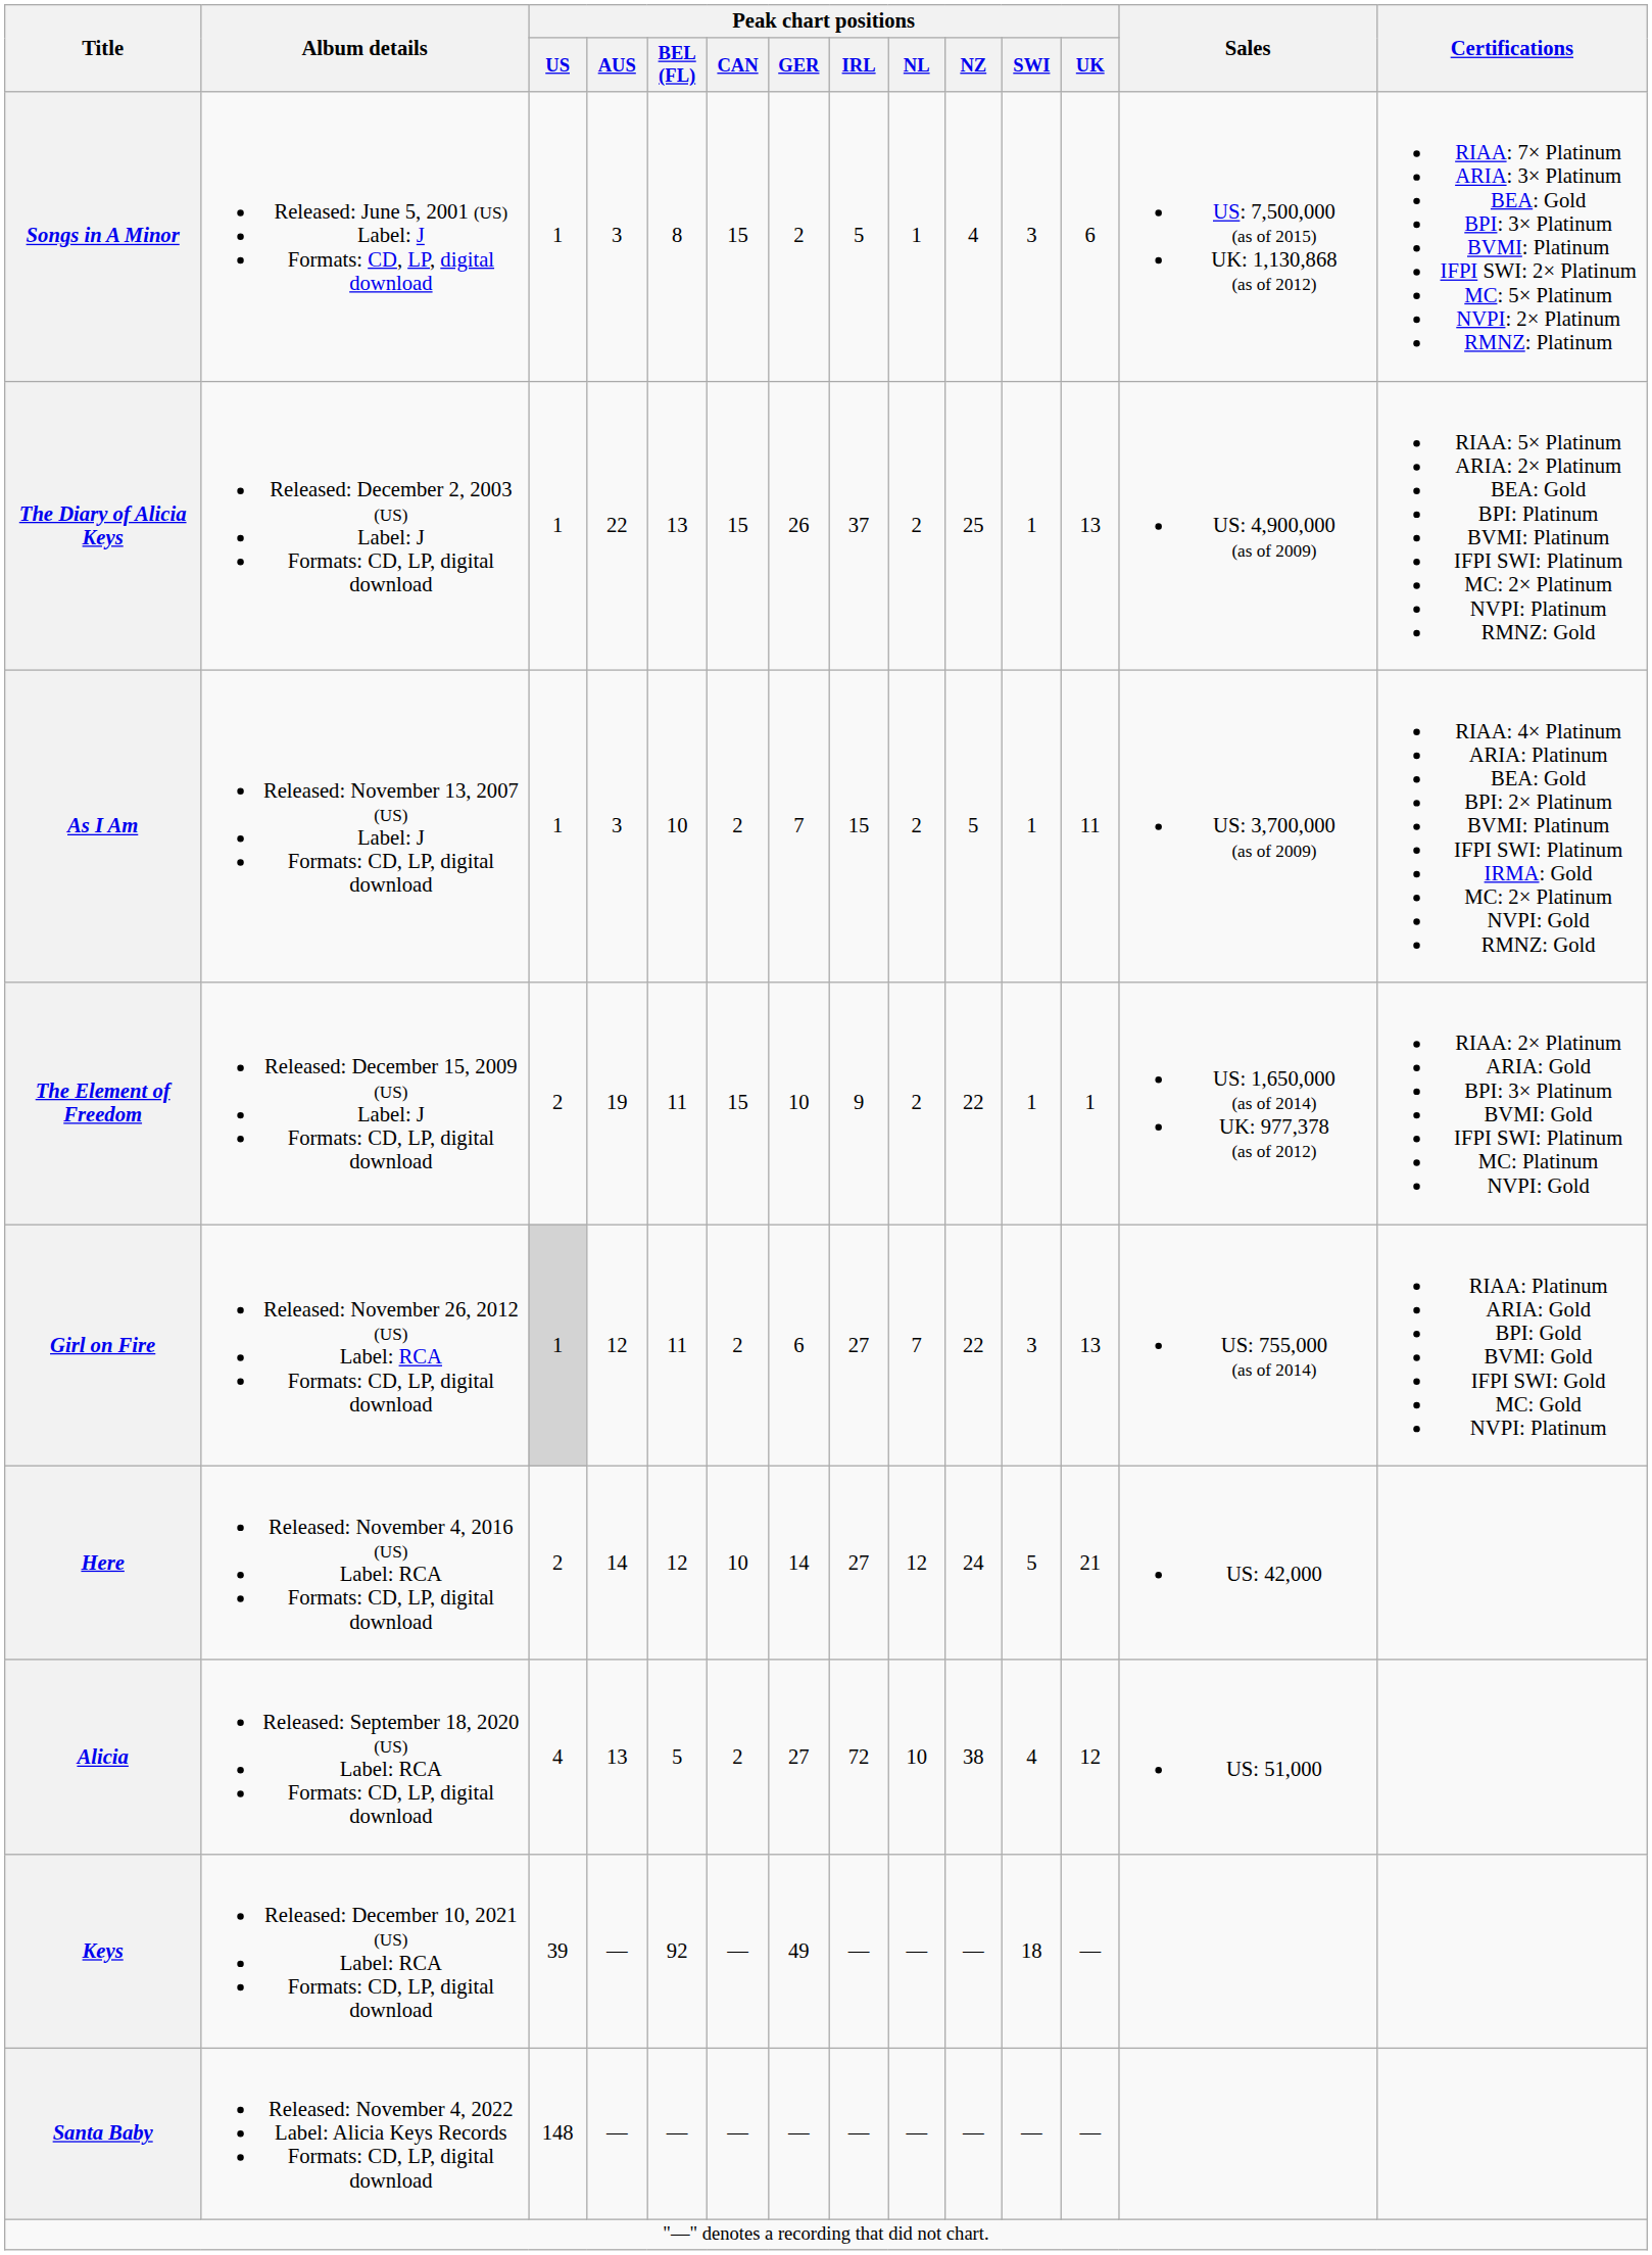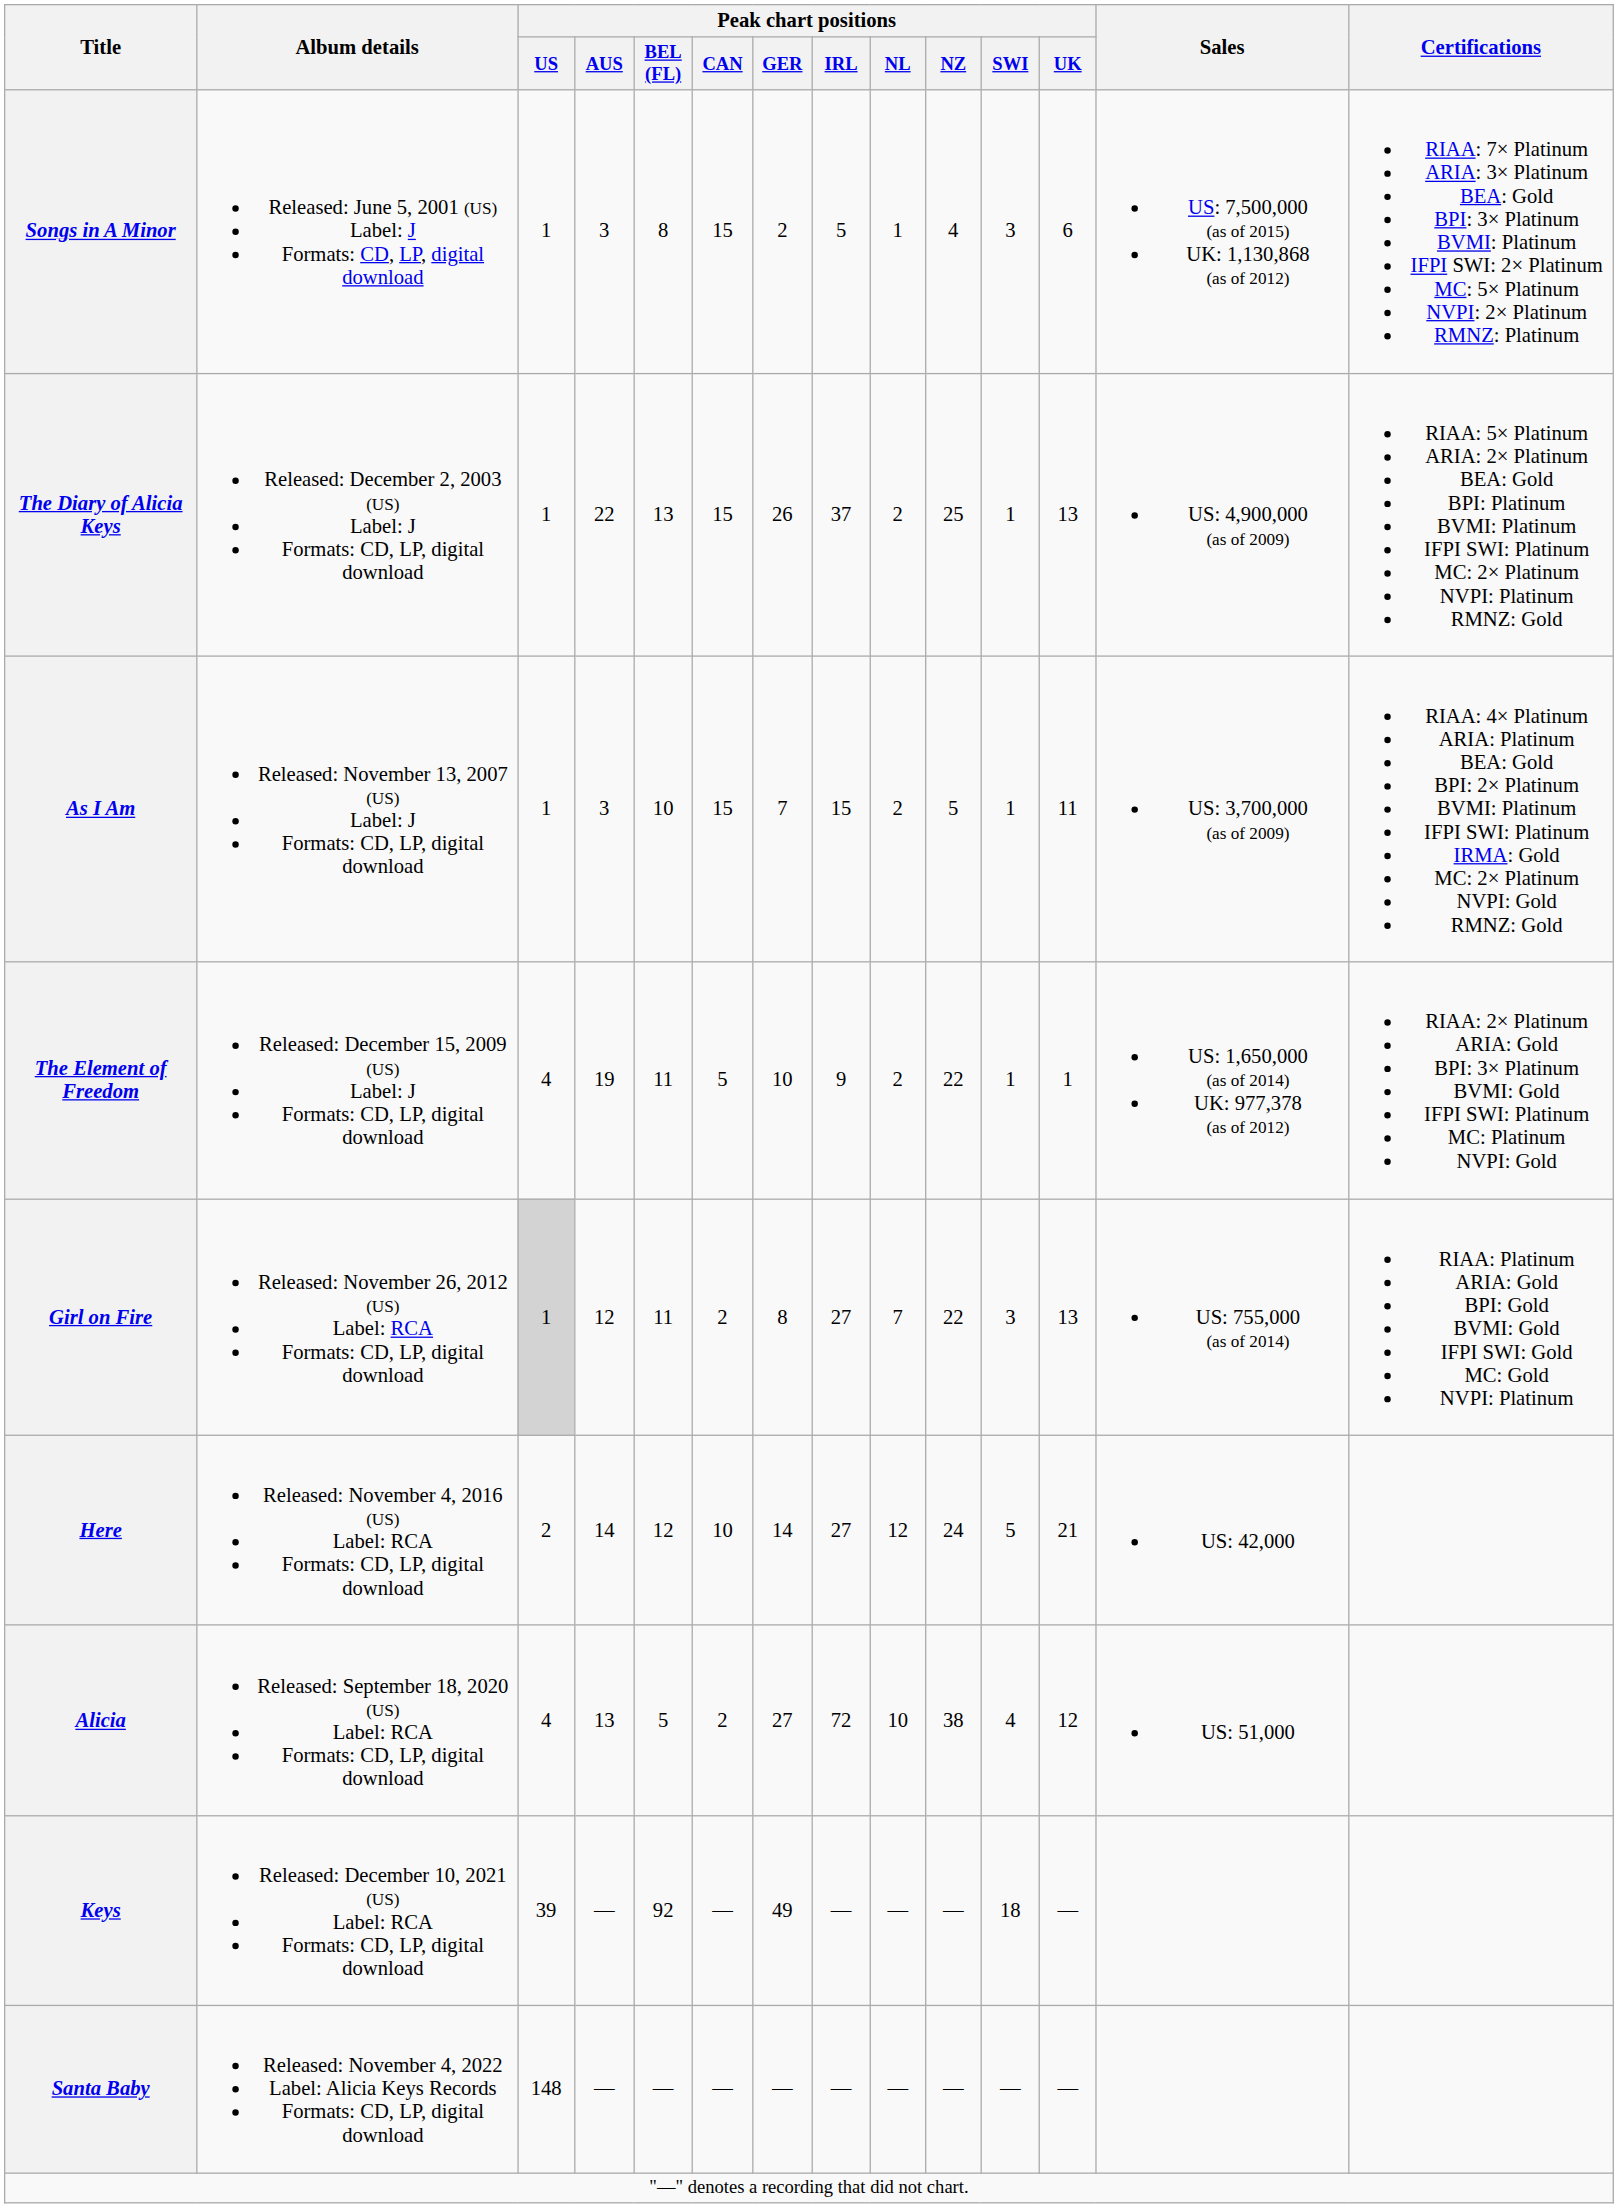As I Am | Peak chart positions / CAN: 2 -> 15
The Element of Freedom | Peak chart positions / US: 2 -> 4
The Element of Freedom | Peak chart positions / CAN: 15 -> 5
Girl on Fire | Peak chart positions / GER: 6 -> 8
